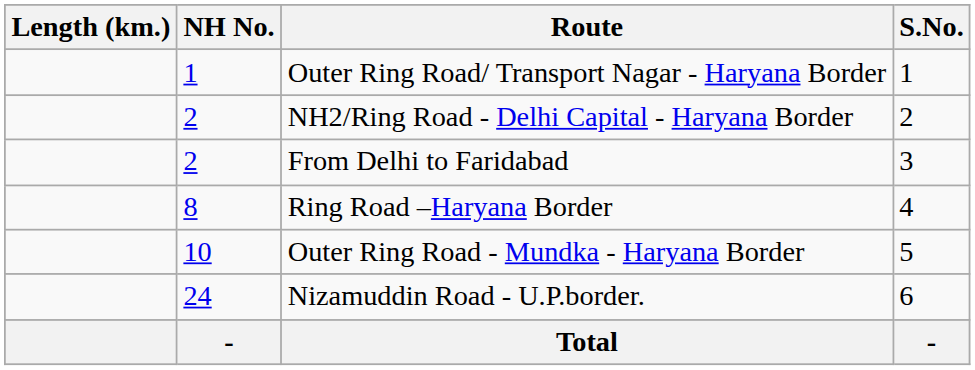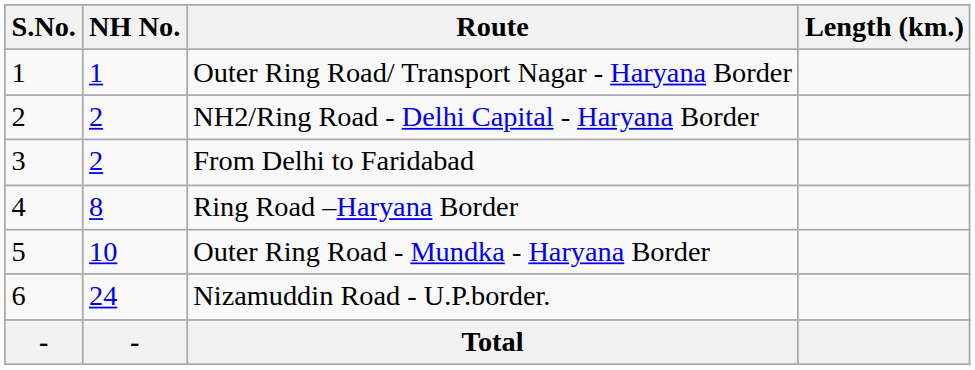columns swapped: S.No. <-> Length (km.)
